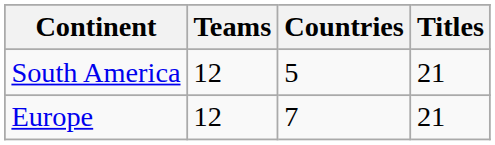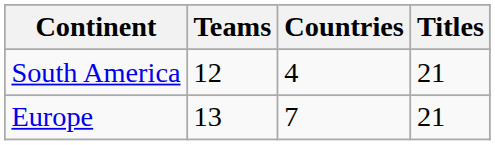South America | Countries: 5 -> 4
Europe | Teams: 12 -> 13
